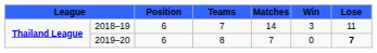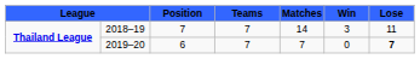2018–19 | column 3: 6 -> 7
2019–20 | column 4: 8 -> 7
